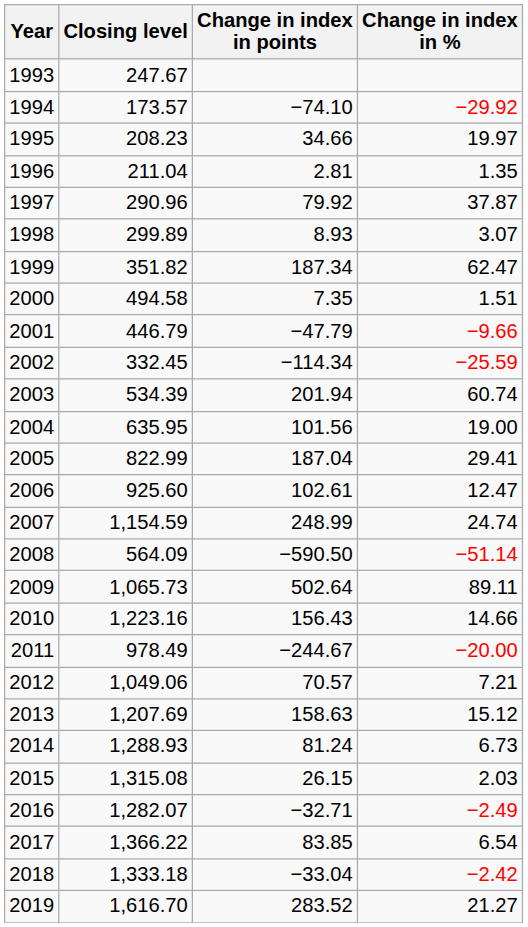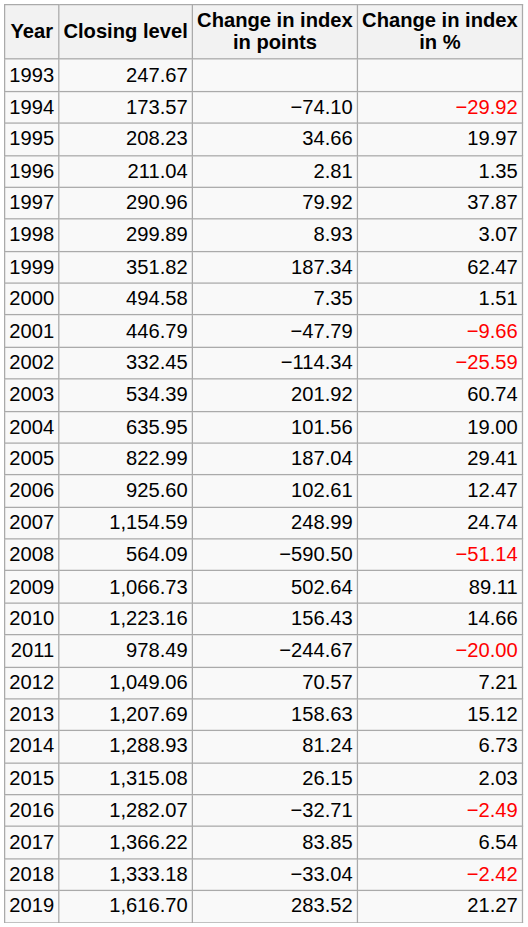2003 | Change in index in points: 201.94 -> 201.92
2009 | Closing level: 1,065.73 -> 1,066.73
